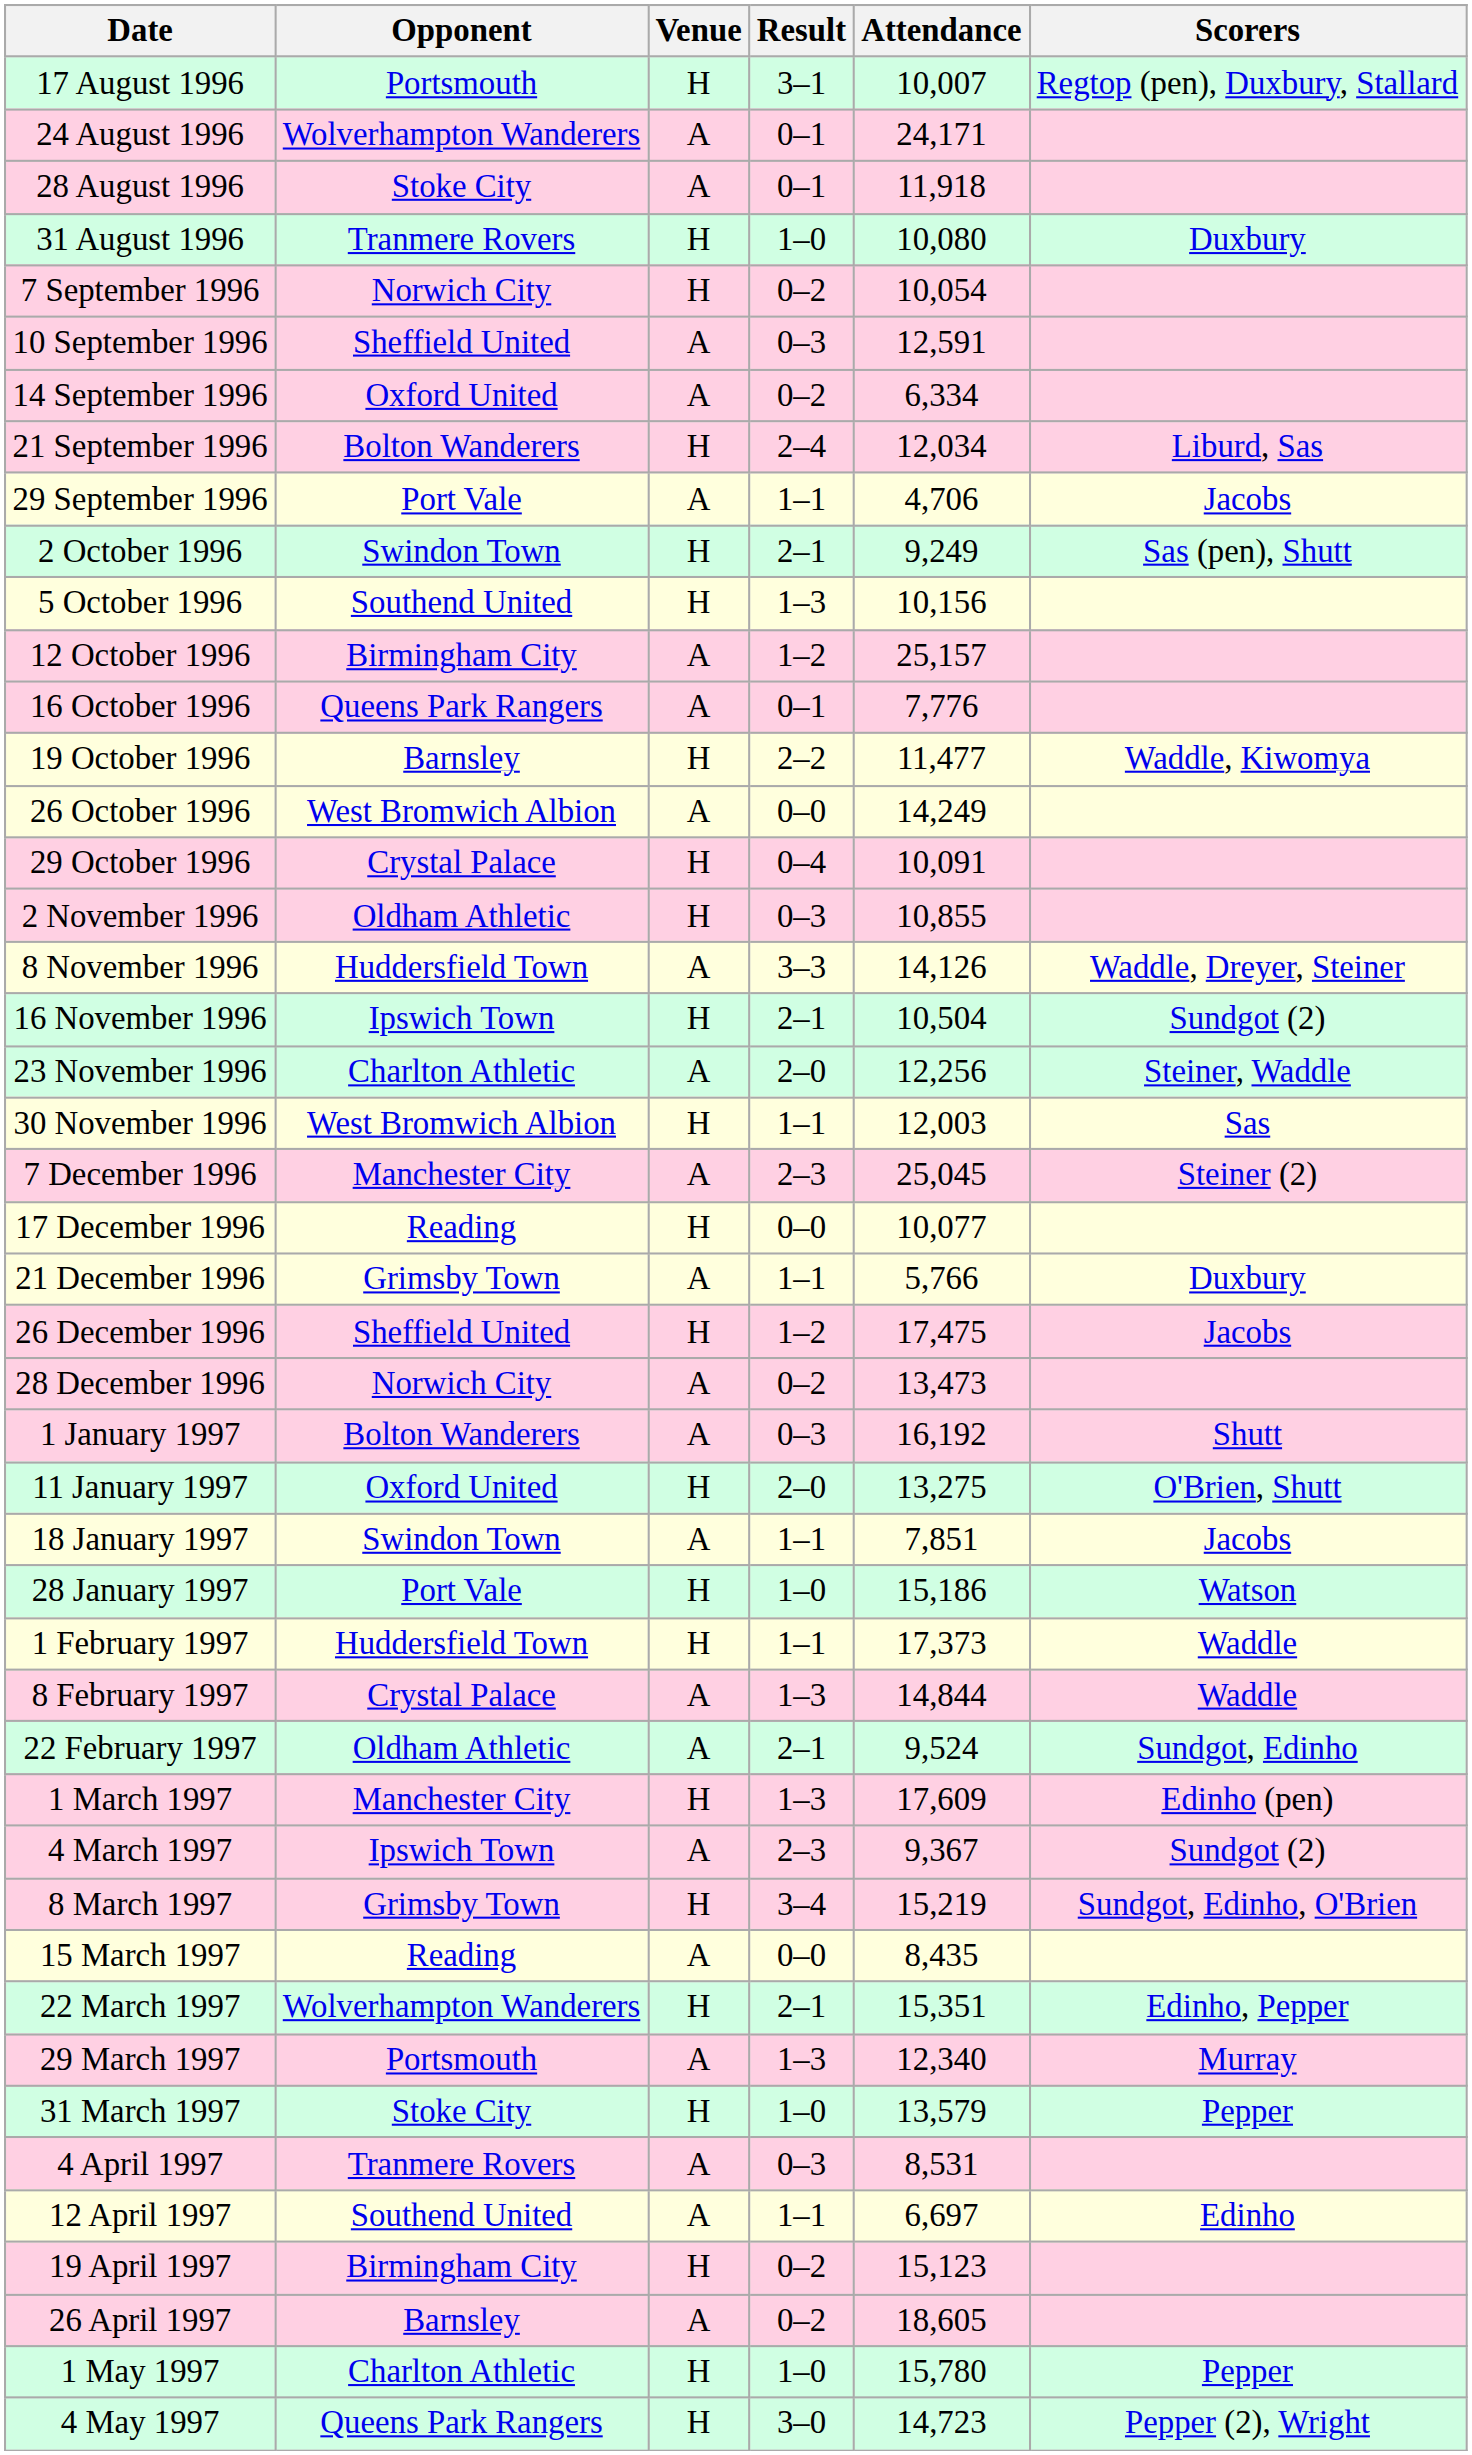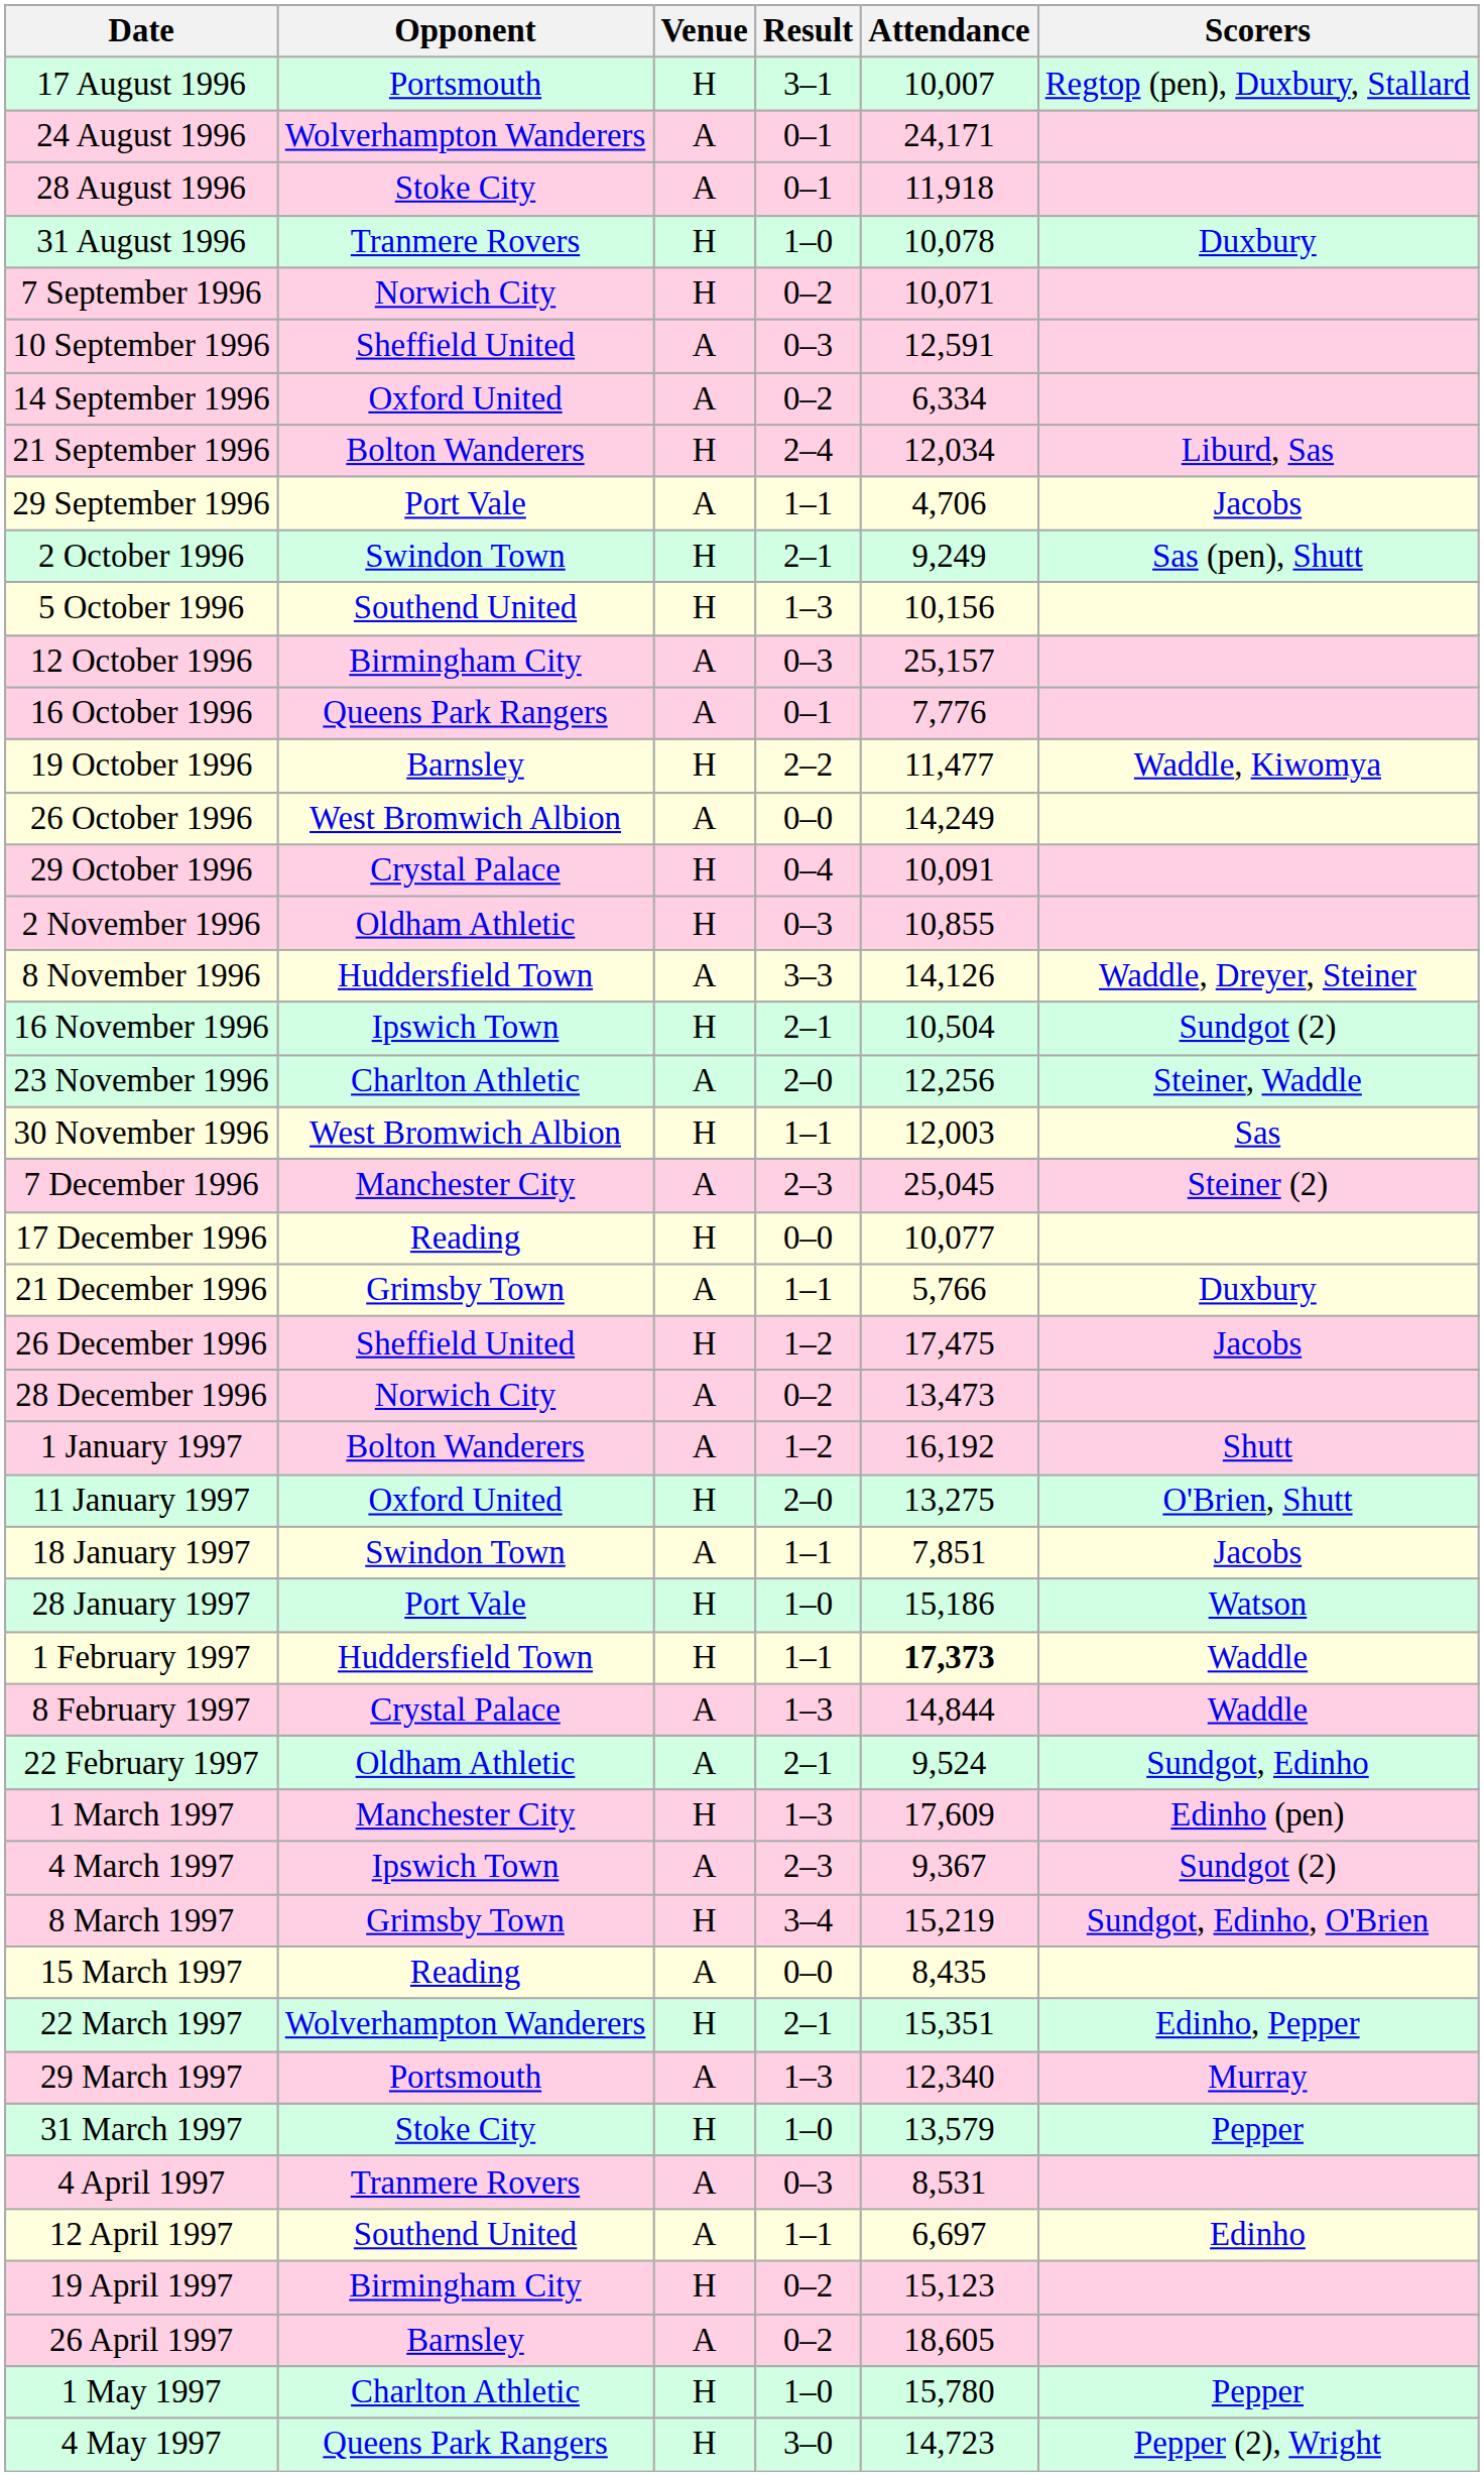31 August 1996 | Attendance: 10,080 -> 10,078
7 September 1996 | Attendance: 10,054 -> 10,071
12 October 1996 | Result: 1–2 -> 0–3
1 January 1997 | Result: 0–3 -> 1–2
1 February 1997 | Attendance: normal -> bold
